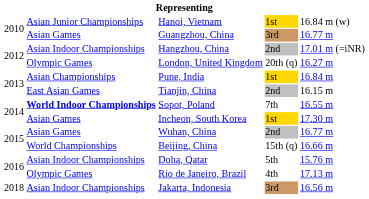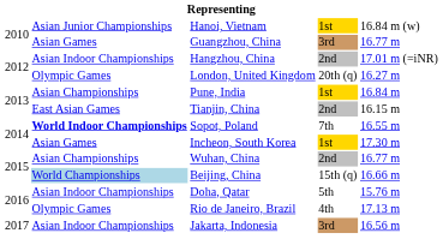Wuhan, China | column 2: Asian Games -> Asian Championships
Beijing, China | column 2: no background -> lightblue background
Jakarta, Indonesia | column 1: 2018 -> 2017
